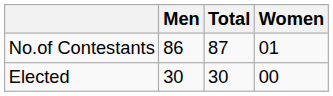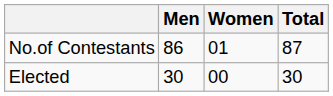columns swapped: Women <-> Total
